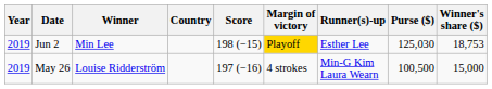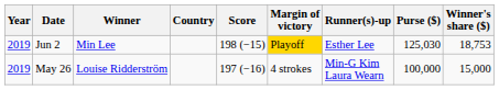May 26 | Purse ($): 100,500 -> 100,000
